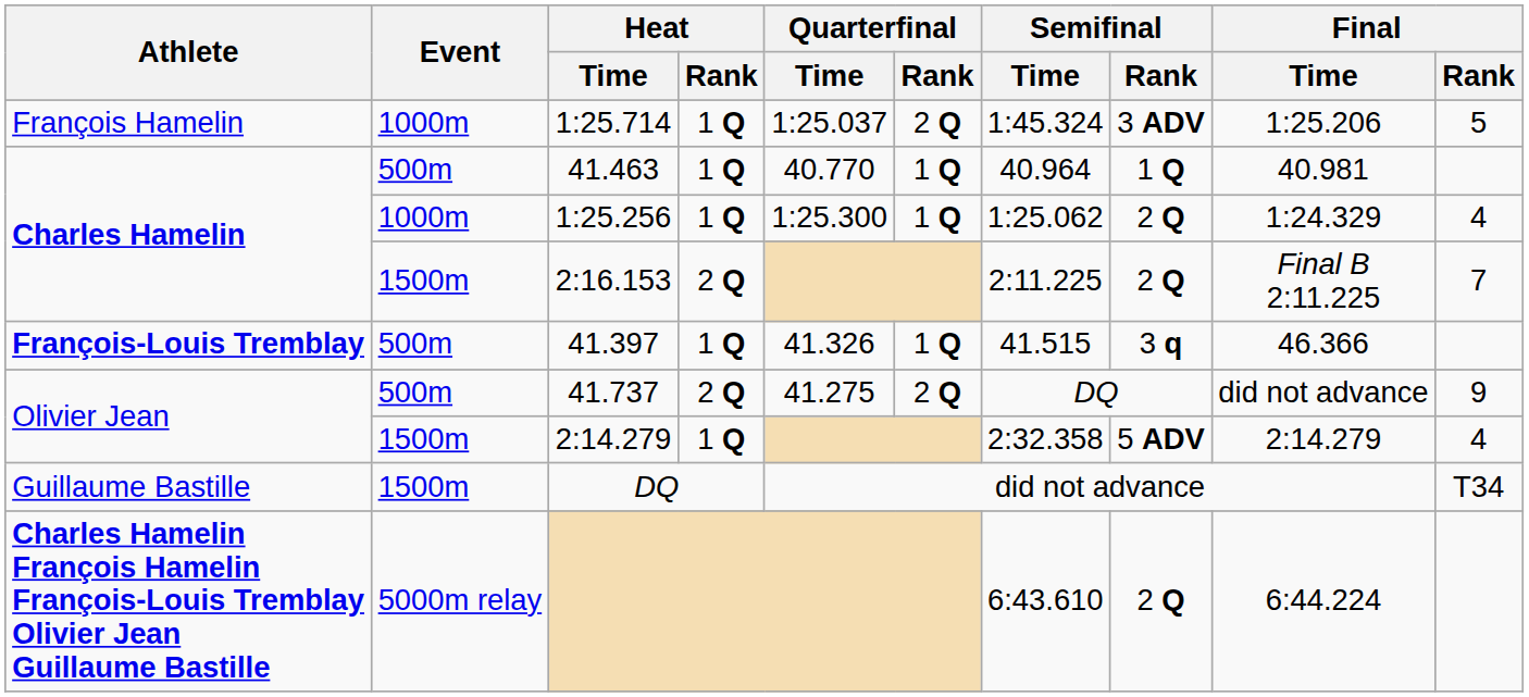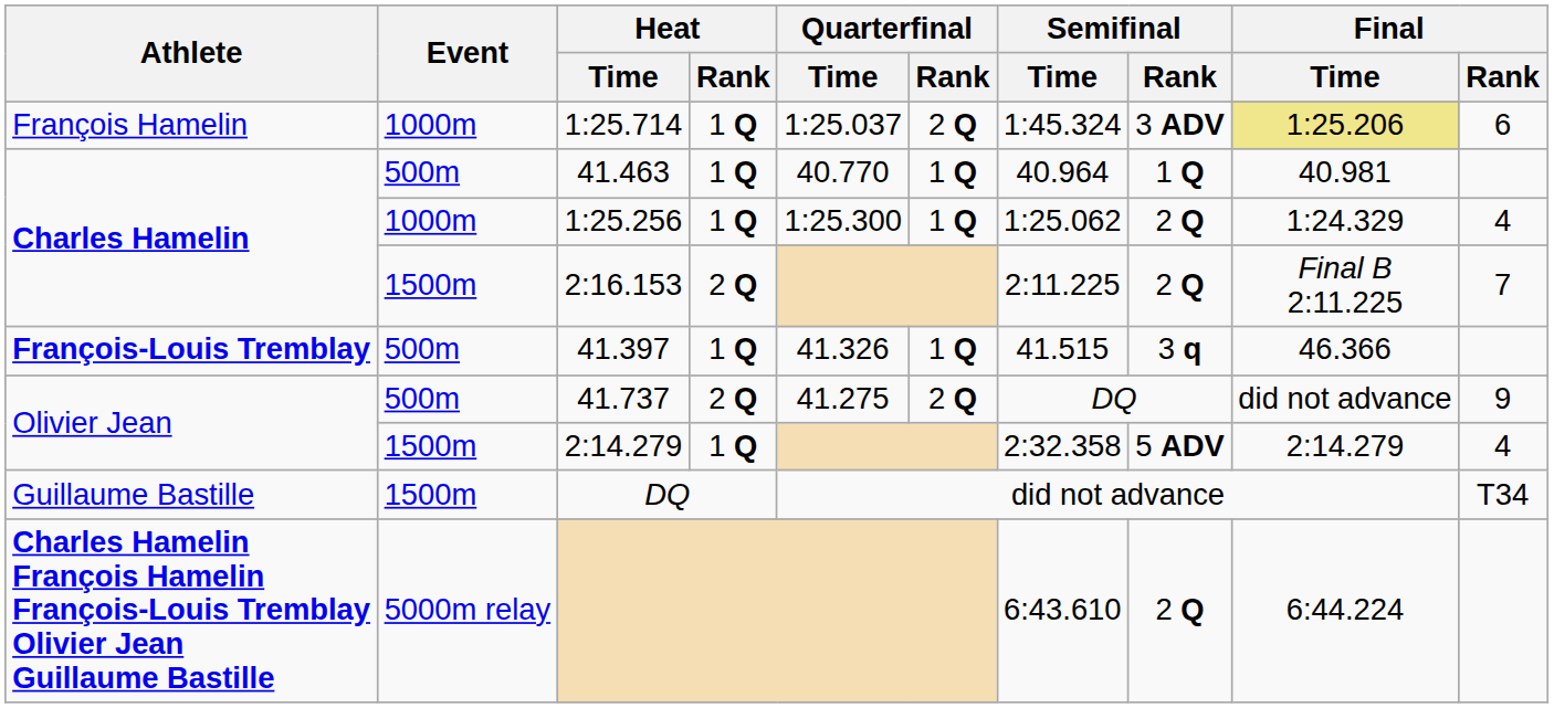1:25.714 | Final / Time: no background -> khaki background
1:25.714 | Final / Rank: 5 -> 6
